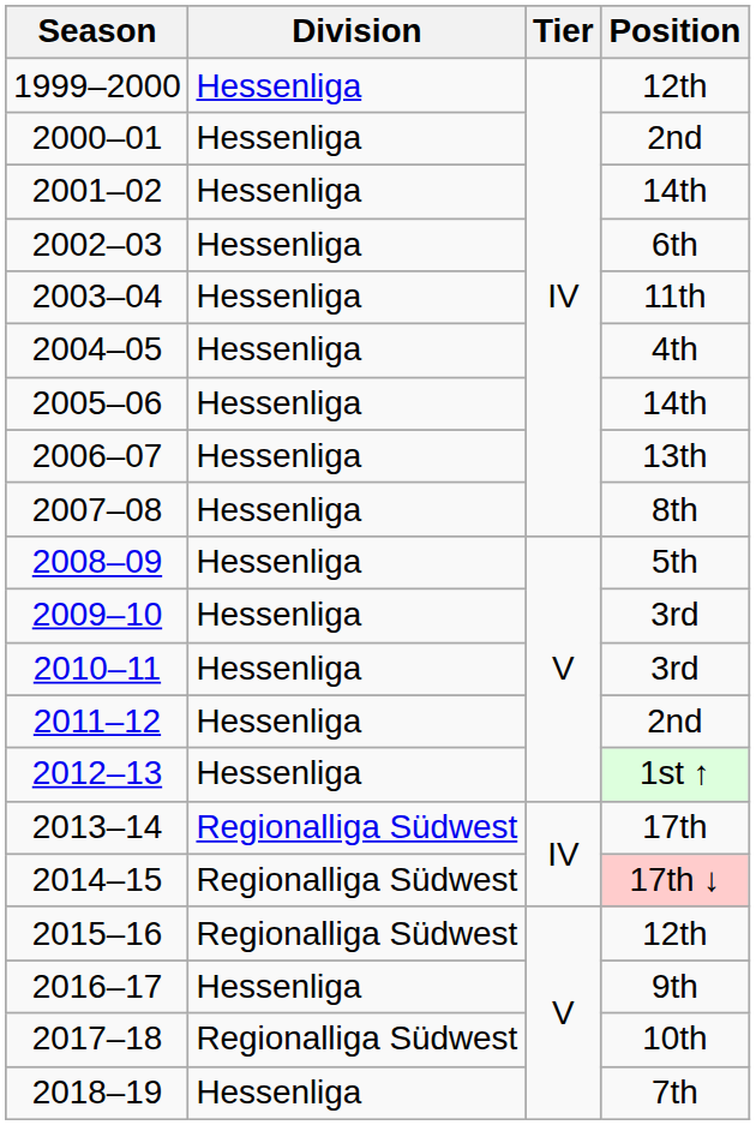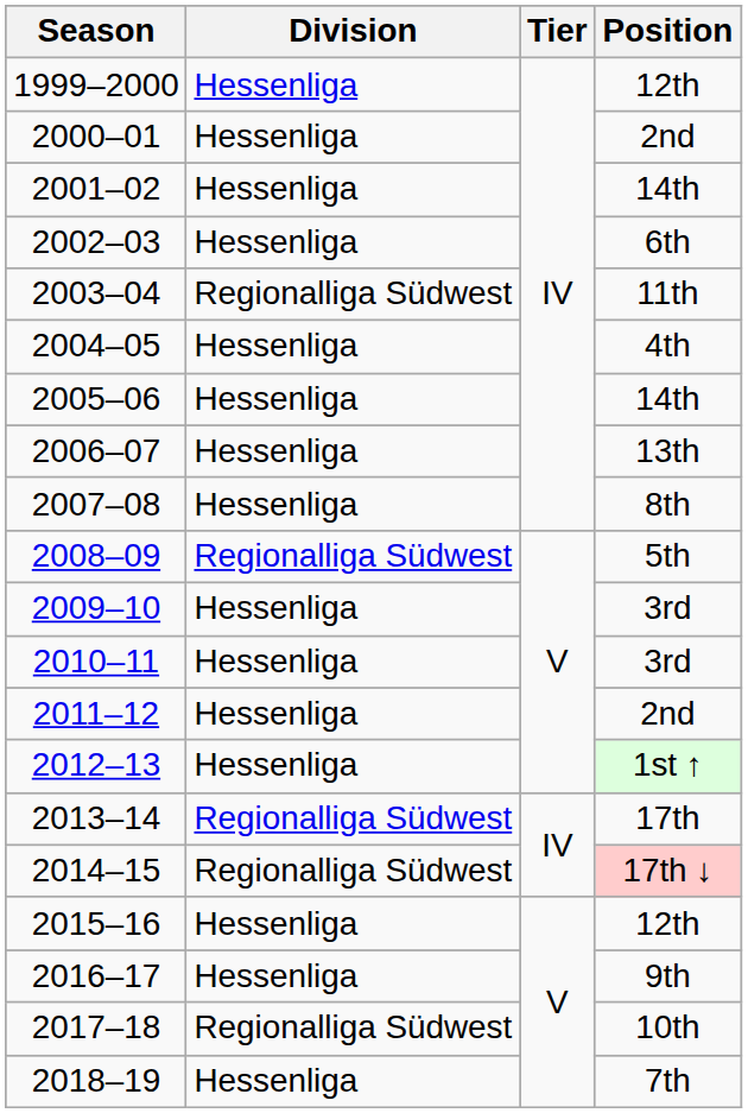2003–04 | Division: Hessenliga -> Regionalliga Südwest
2008–09 | Division: Hessenliga -> Regionalliga Südwest
2015–16 | Division: Regionalliga Südwest -> Hessenliga
